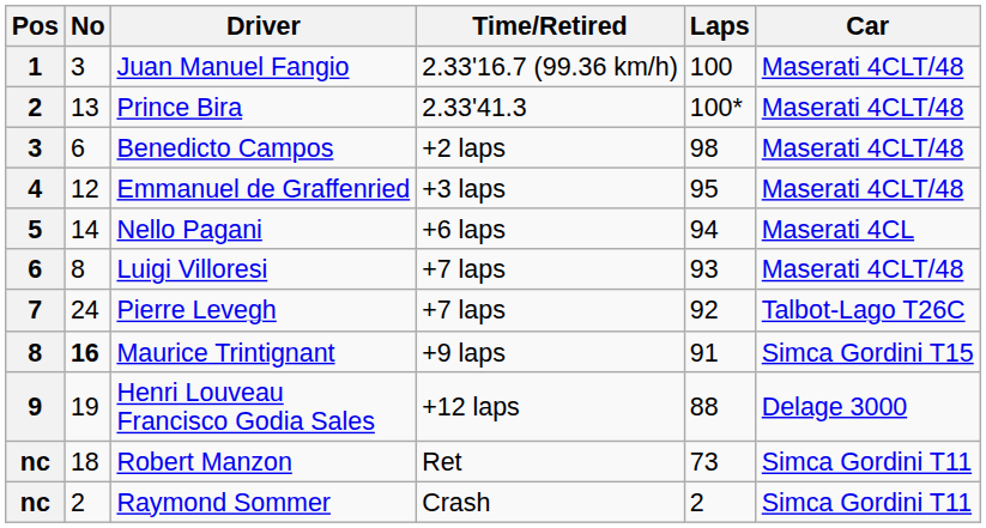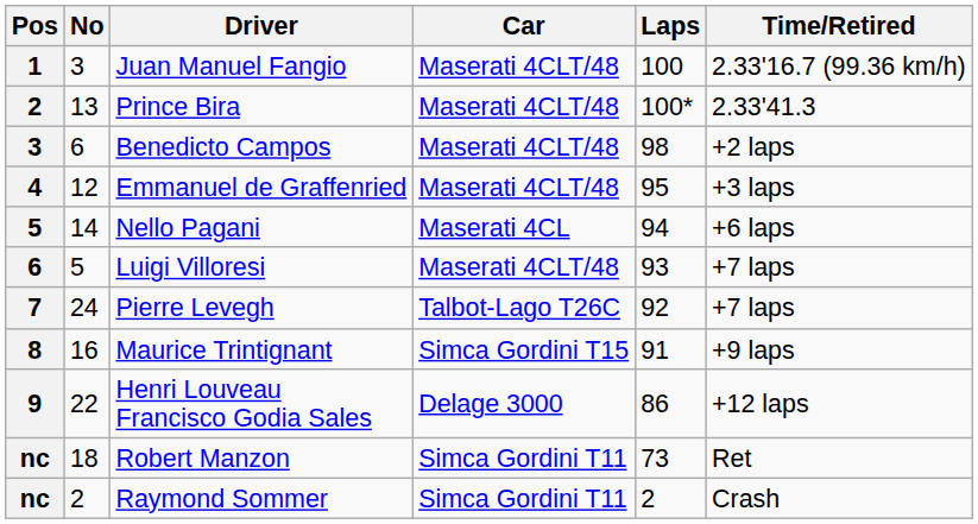columns swapped: Car <-> Time/Retired
Luigi Villoresi | No: 8 -> 5
Maurice Trintignant | No: bold -> normal
Henri Louveau Francisco Godia Sales | No: 19 -> 22
Henri Louveau Francisco Godia Sales | Laps: 88 -> 86
